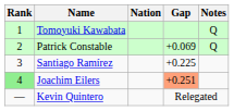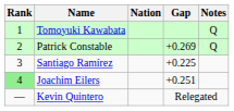Patrick Constable | Gap: +0.069 -> +0.269
Joachim Eilers | Gap: lightsalmon background -> no background
